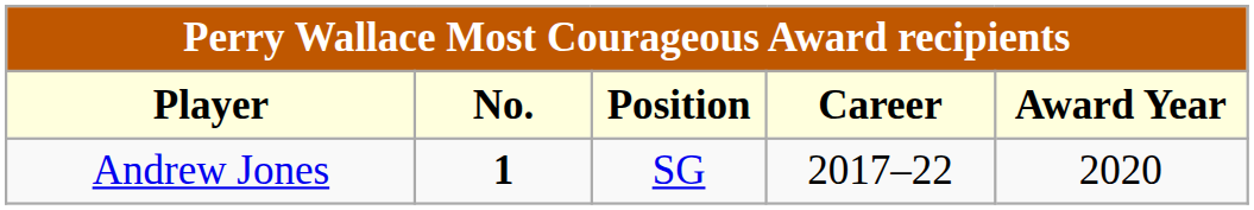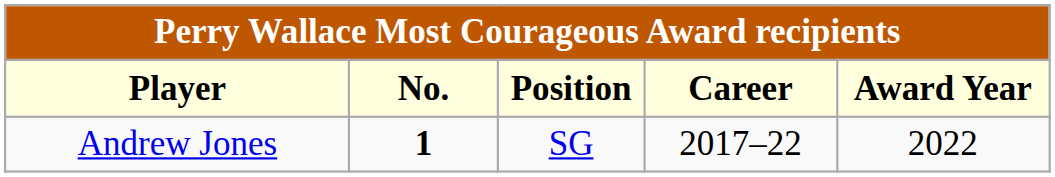Andrew Jones | Award Year: 2020 -> 2022
